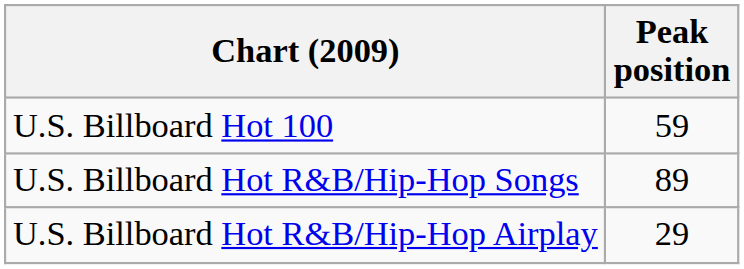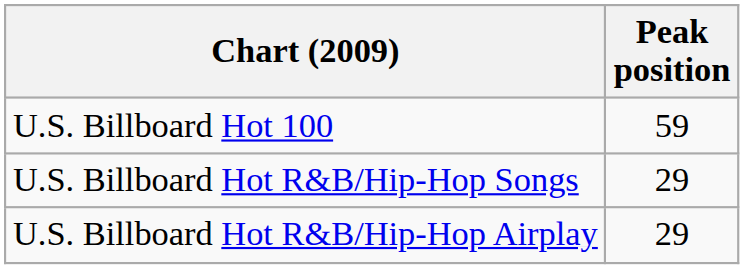U.S. Billboard Hot R&B/Hip-Hop Songs | Peak position: 89 -> 29
